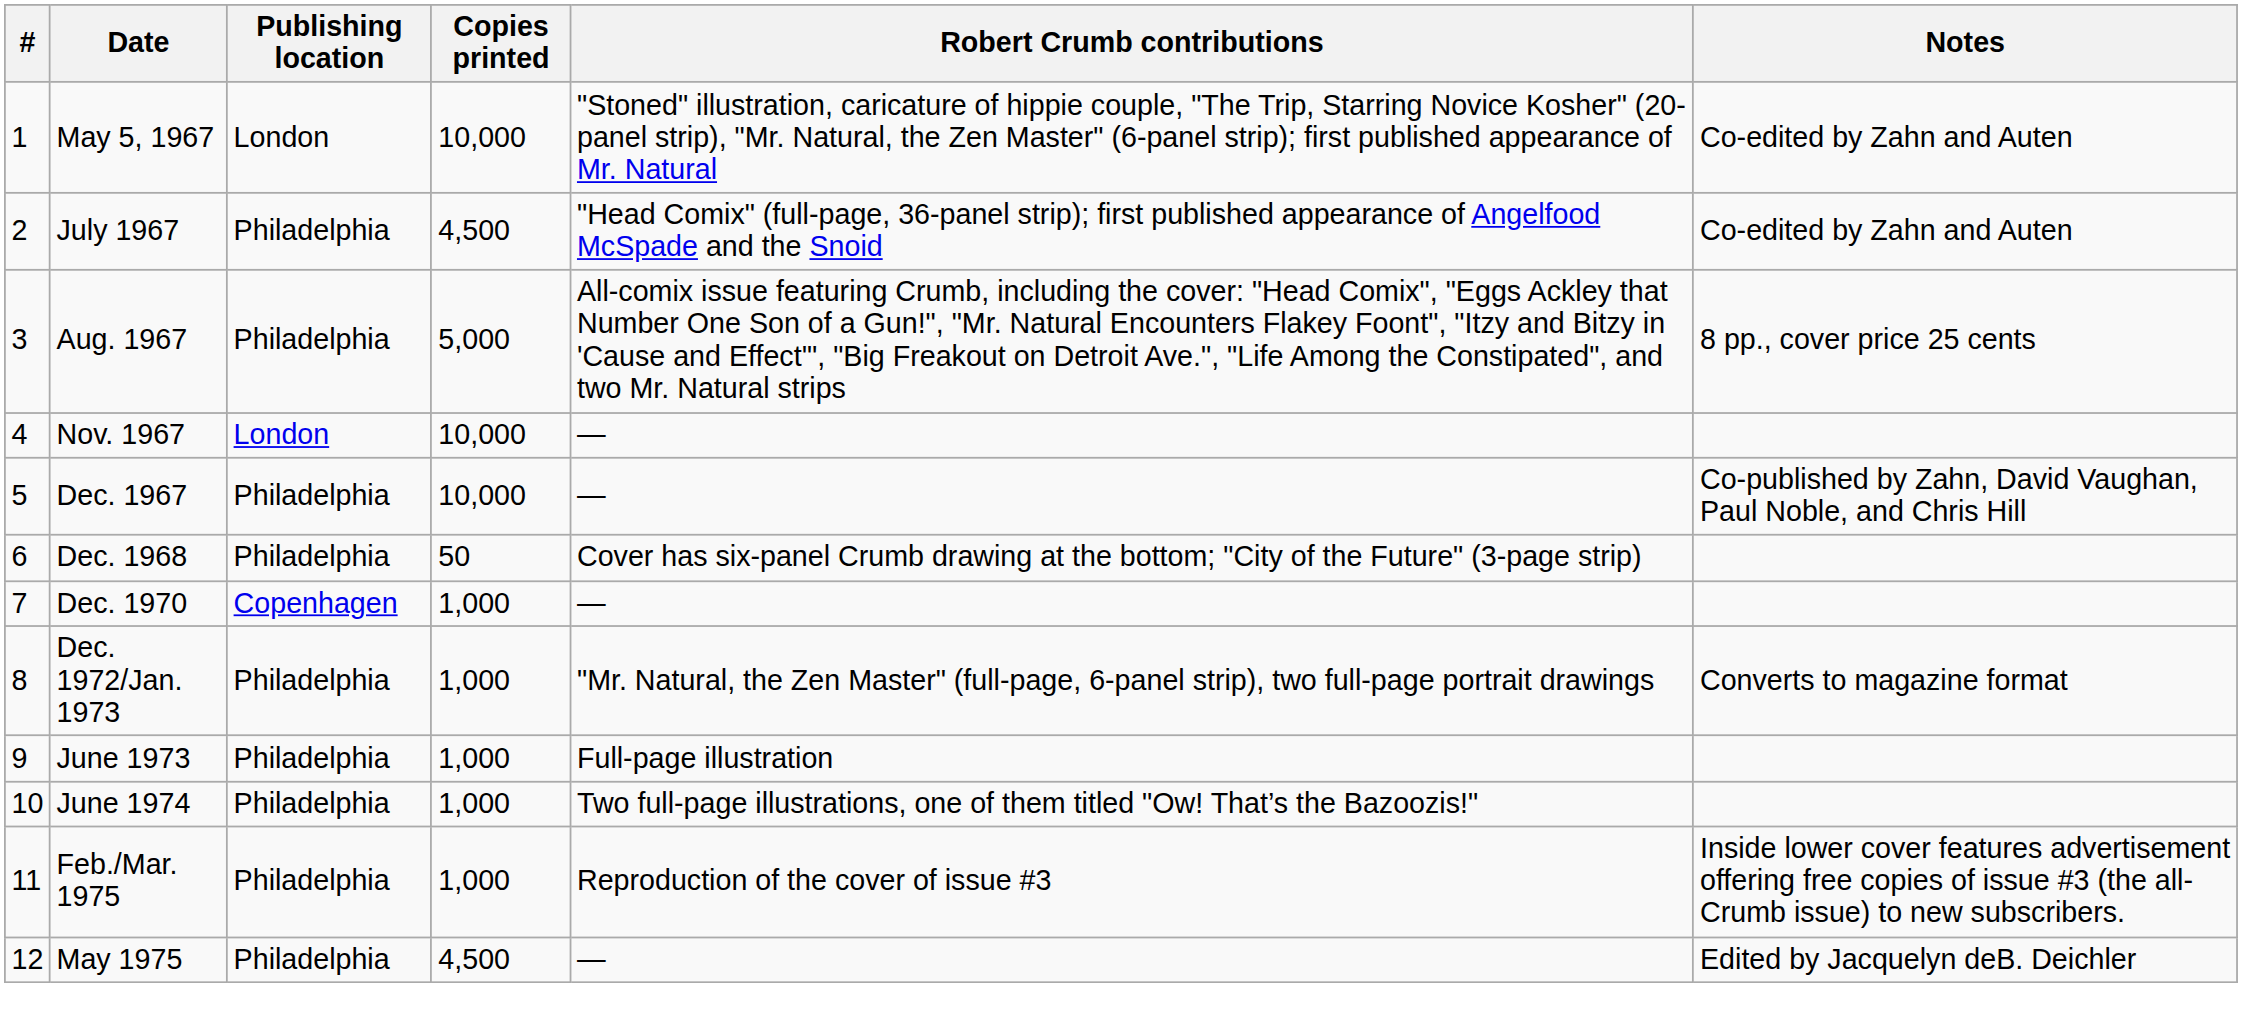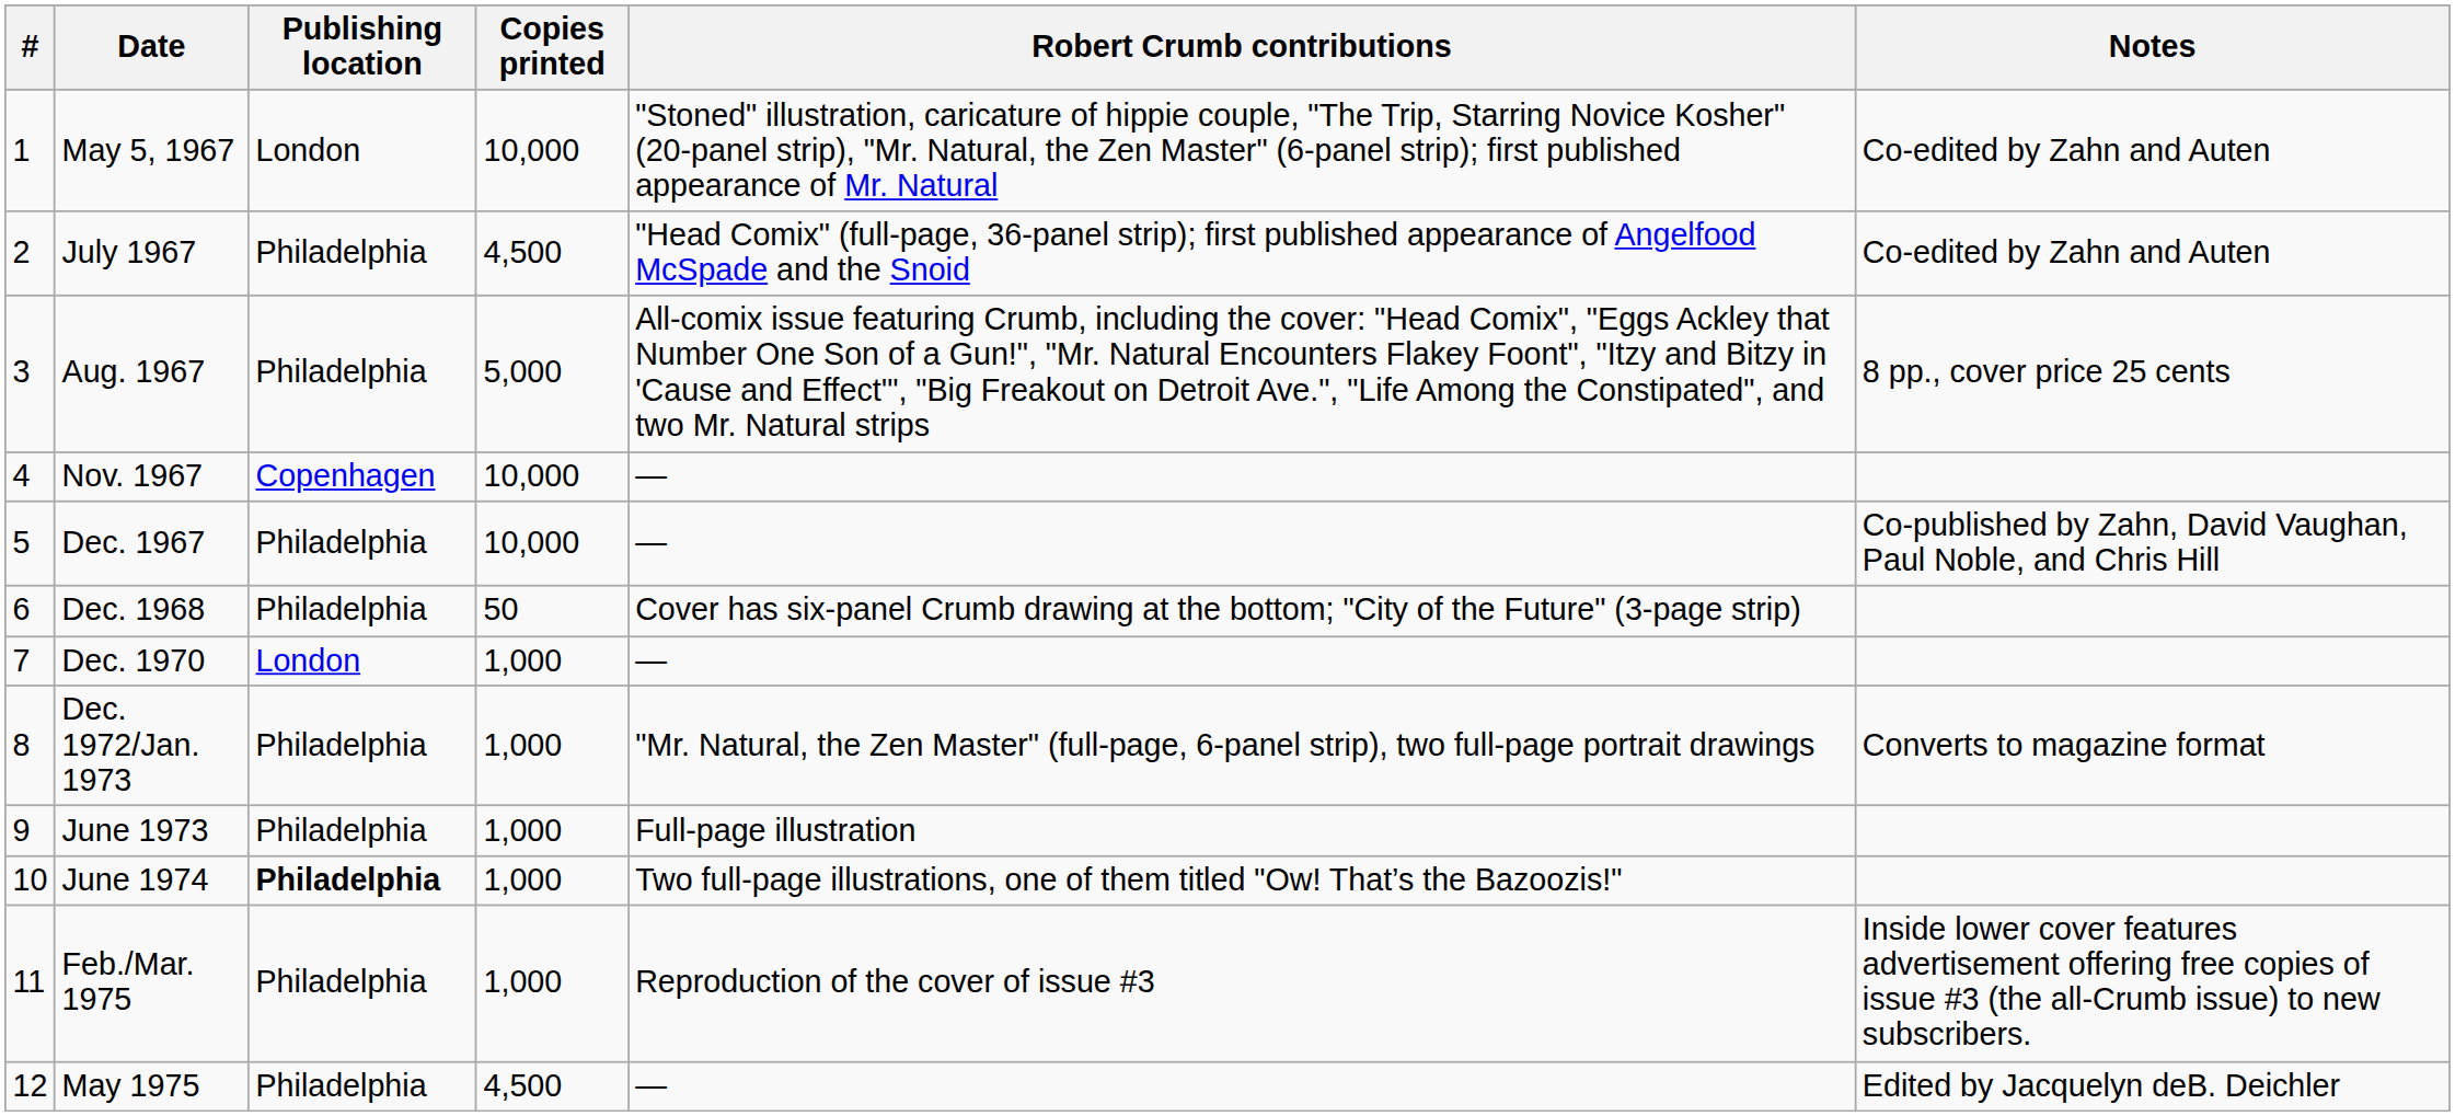Nov. 1967 | Publishing location: London -> Copenhagen
Dec. 1970 | Publishing location: Copenhagen -> London
June 1974 | Publishing location: normal -> bold
